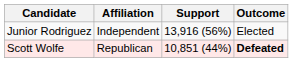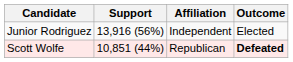columns swapped: Affiliation <-> Support
